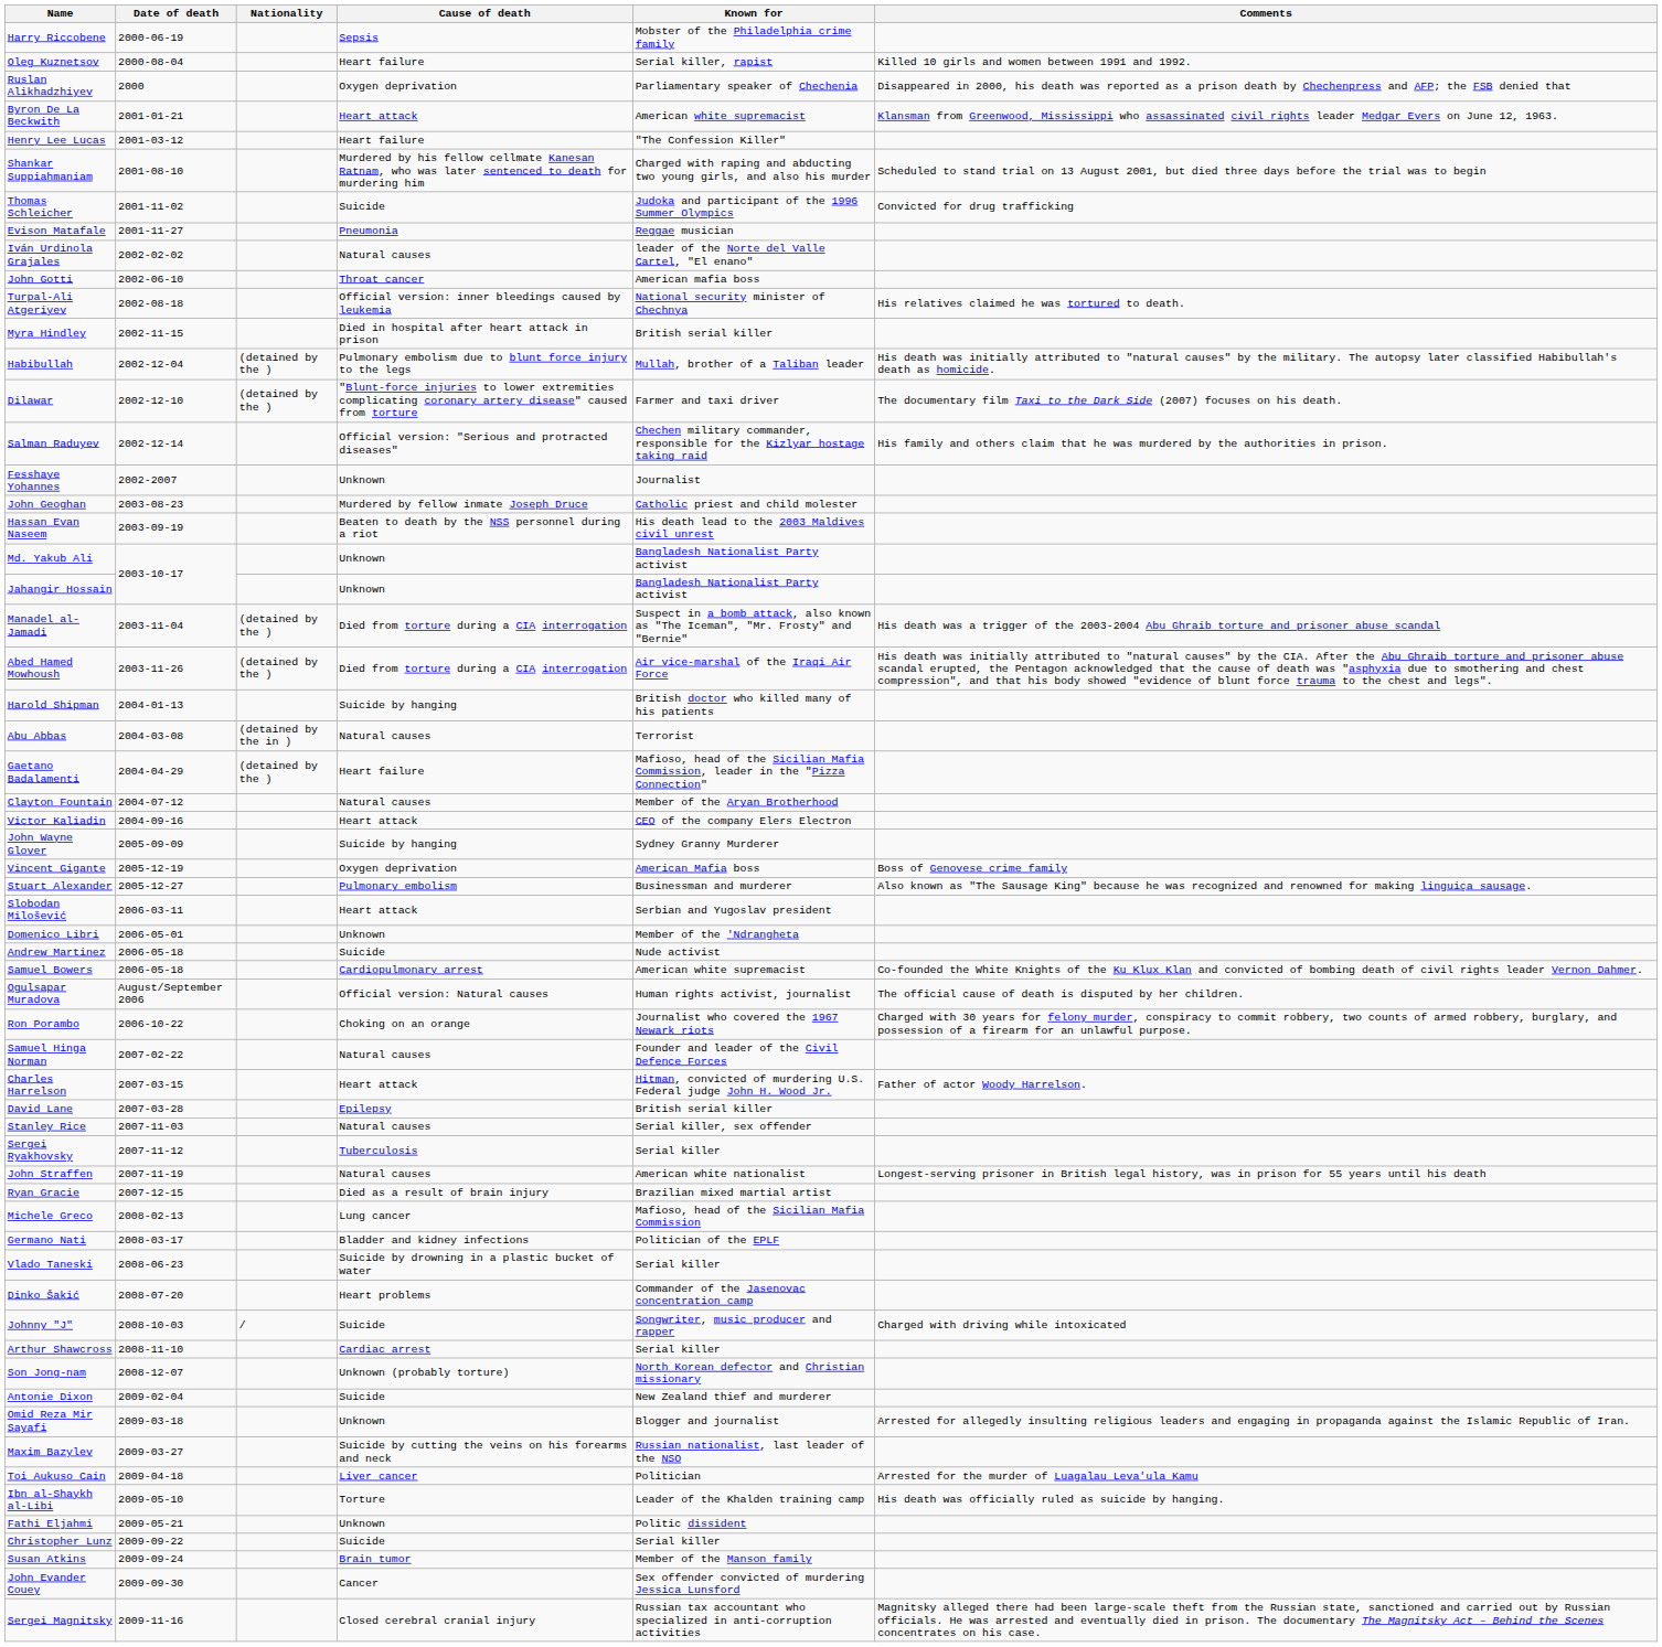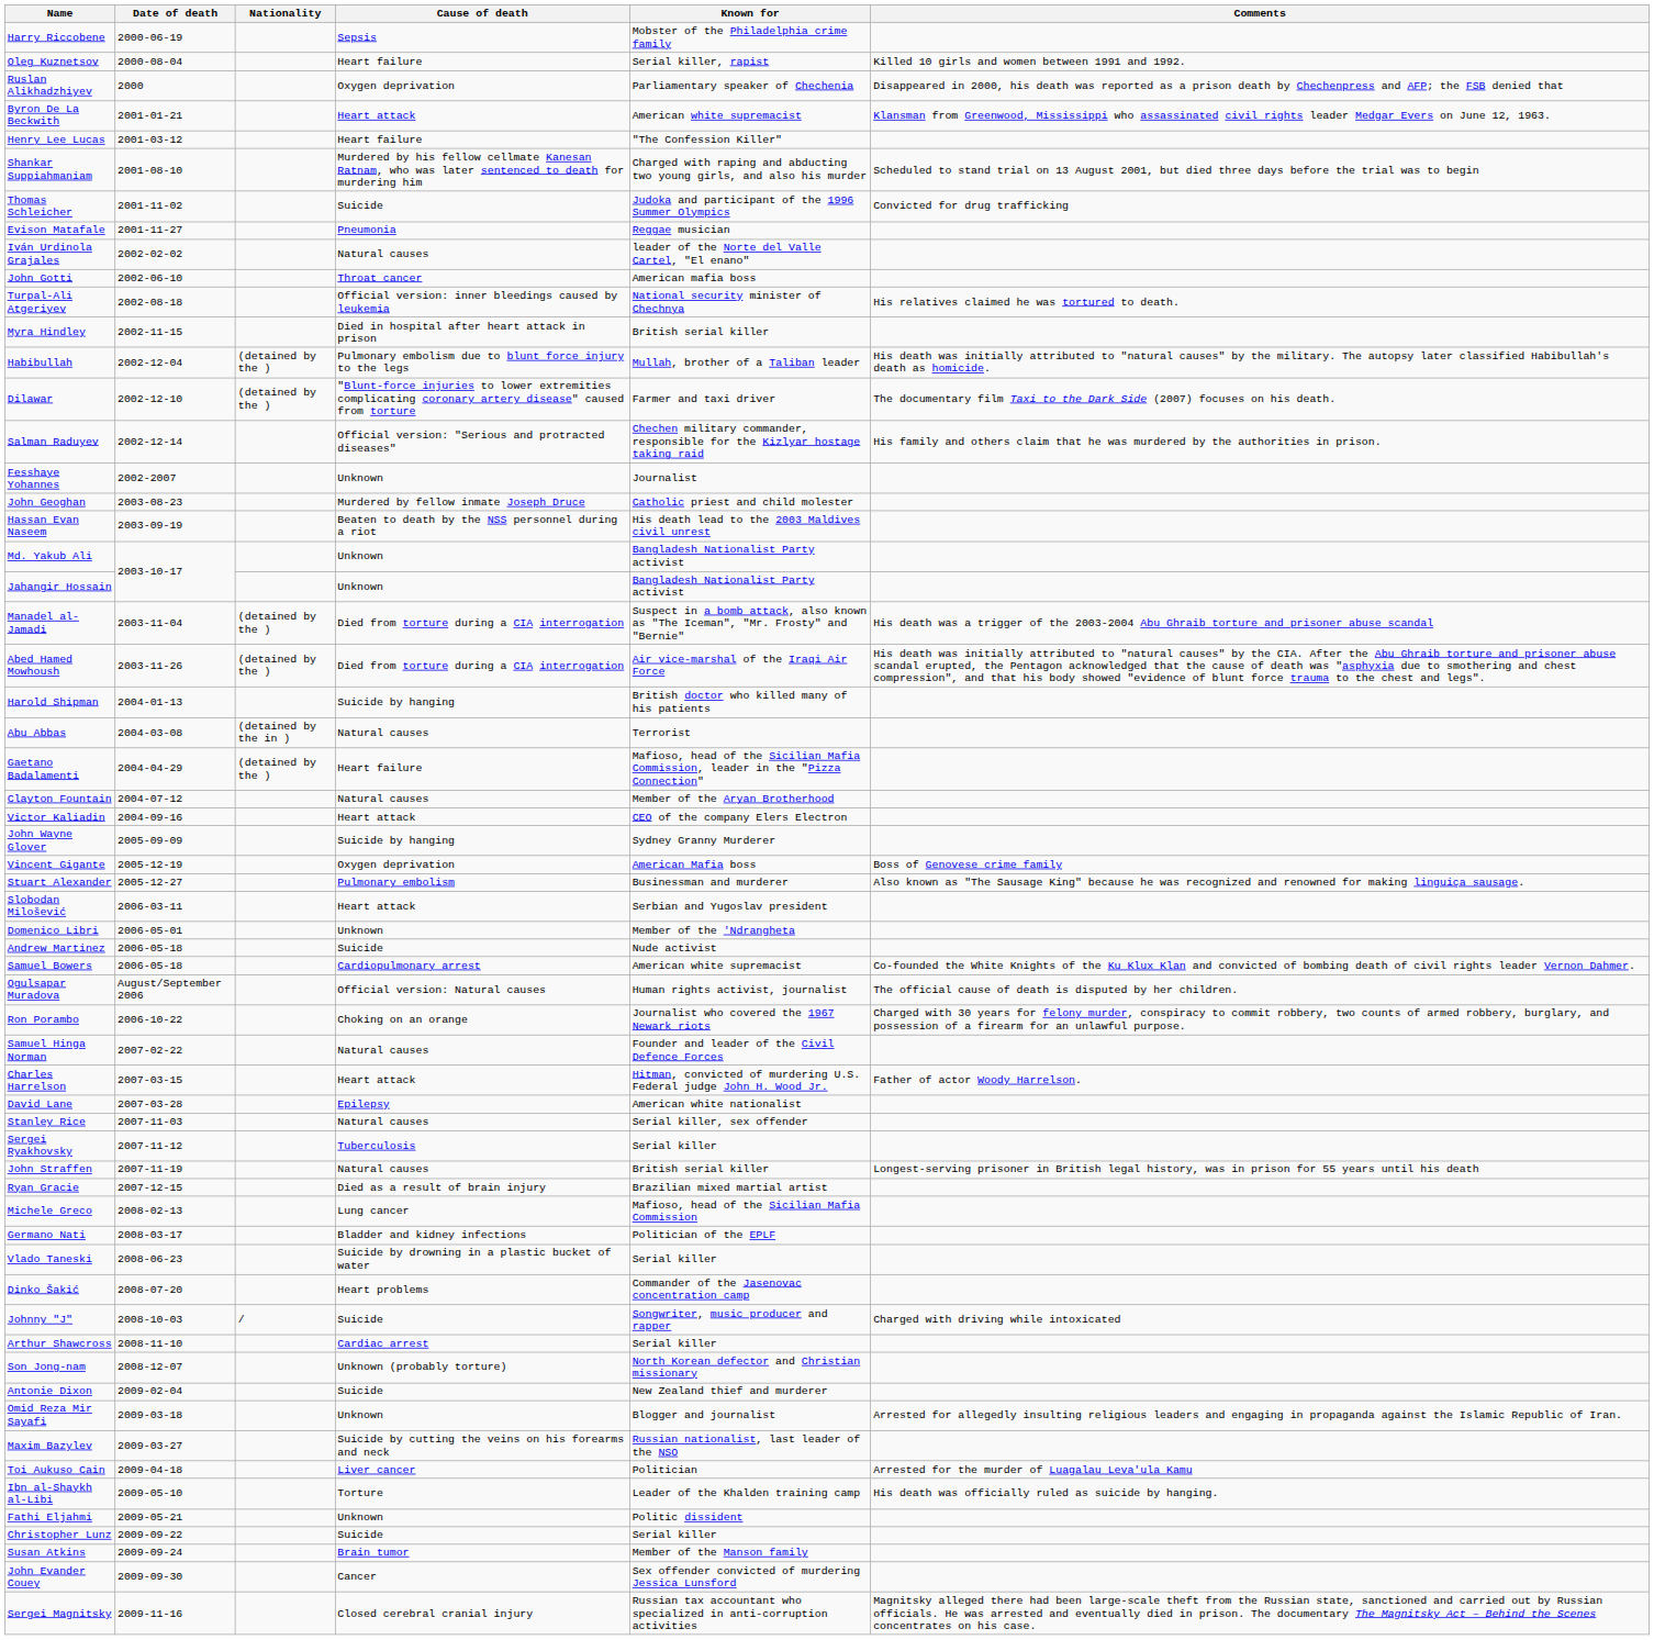David Lane | Known for: British serial killer -> American white nationalist
John Straffen | Known for: American white nationalist -> British serial killer
